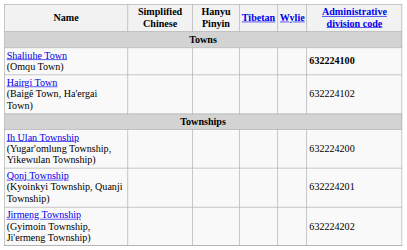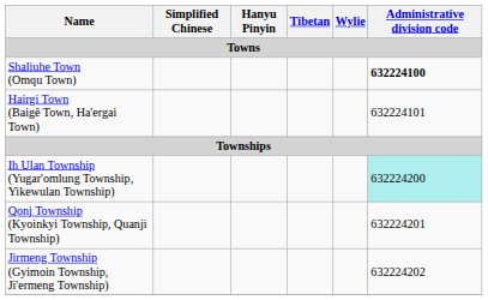Hairgi Town (Baigê Town, Ha'ergai Town) | Administrative division code: 632224102 -> 632224101
Ih Ulan Township (Yugar'omlung Township, Yikewulan Township) | Administrative division code: no background -> paleturquoise background
